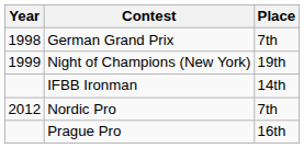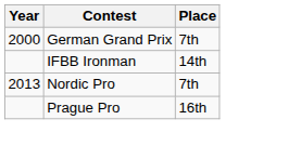German Grand Prix | Year: 1998 -> 2000
- row: 1999 | Night of Champions (New York) | 19th
Nordic Pro | Year: 2012 -> 2013
